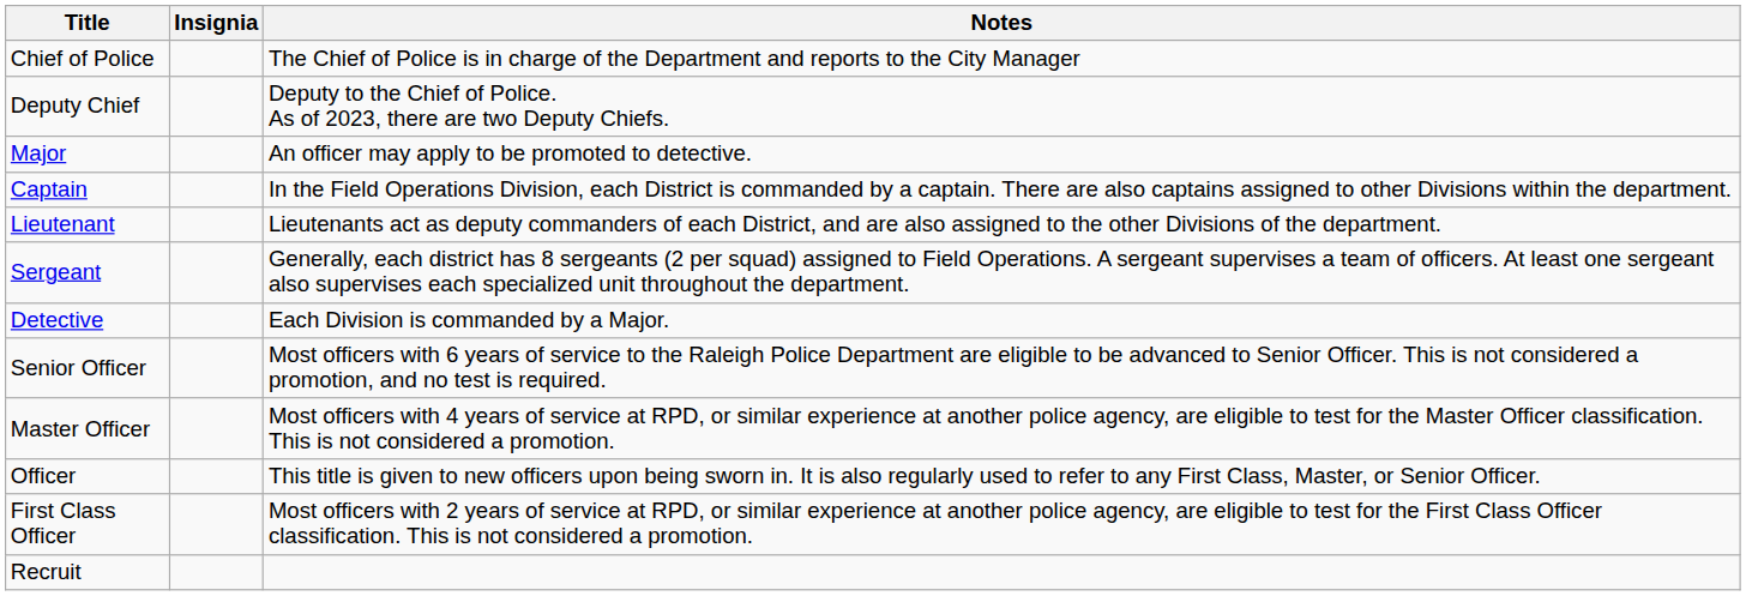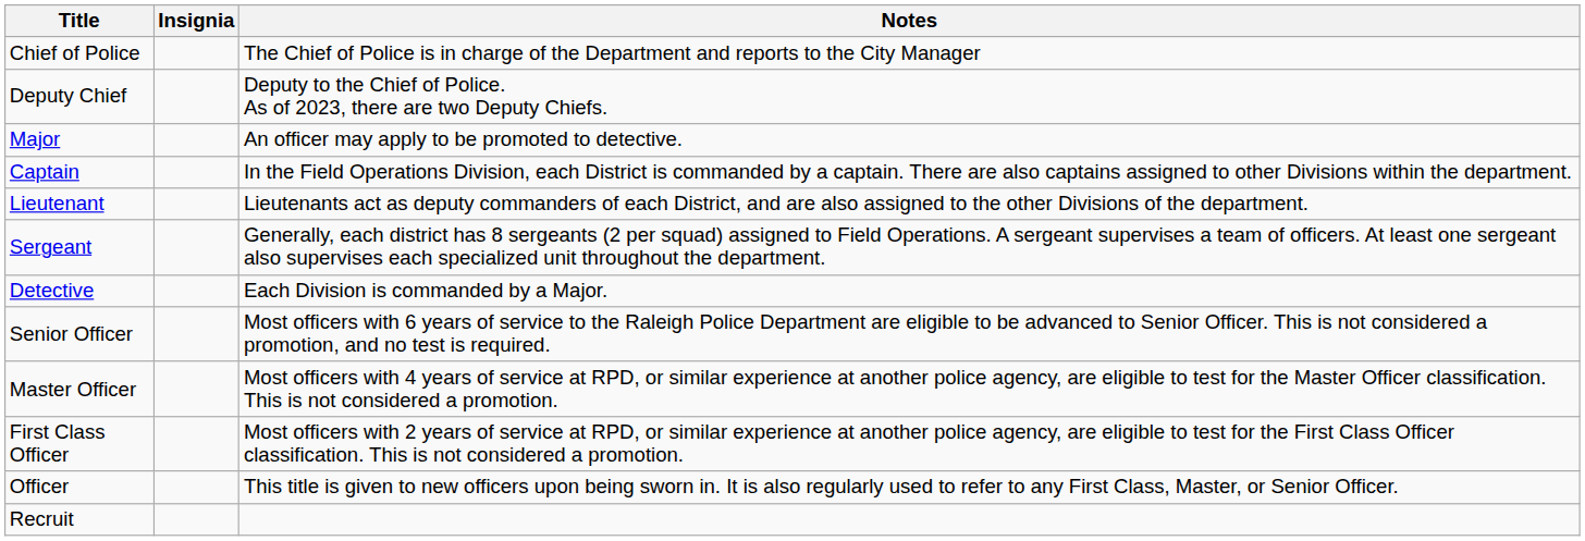rows swapped: First Class Officer <-> Officer
